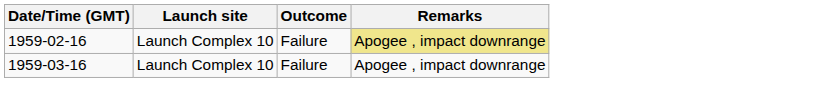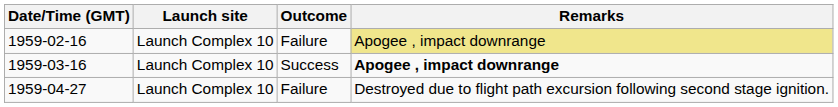1959-03-16 | Outcome: Failure -> Success
1959-03-16 | Remarks: normal -> bold
+ row: 1959-04-27 | Launch Complex 10 | Failure | Destroyed due to flight path excursion following second stage ignition.
